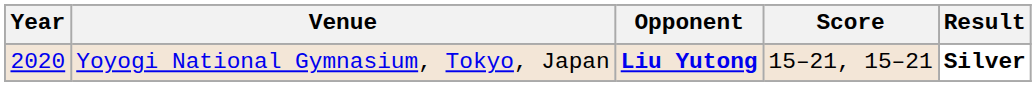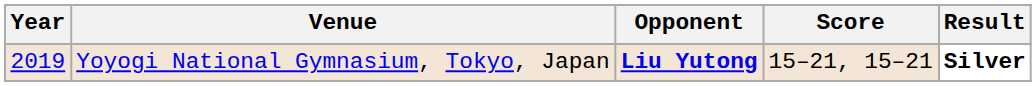Yoyogi National Gymnasium, Tokyo, Japan | Year: 2020 -> 2019
